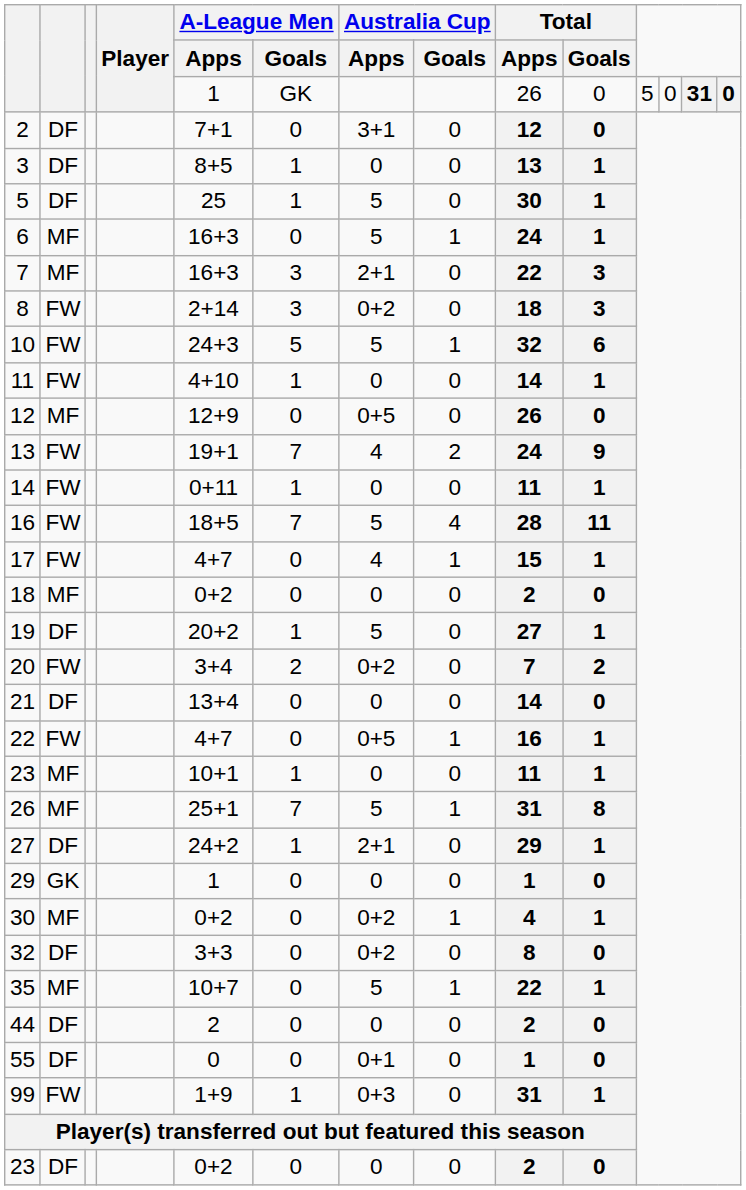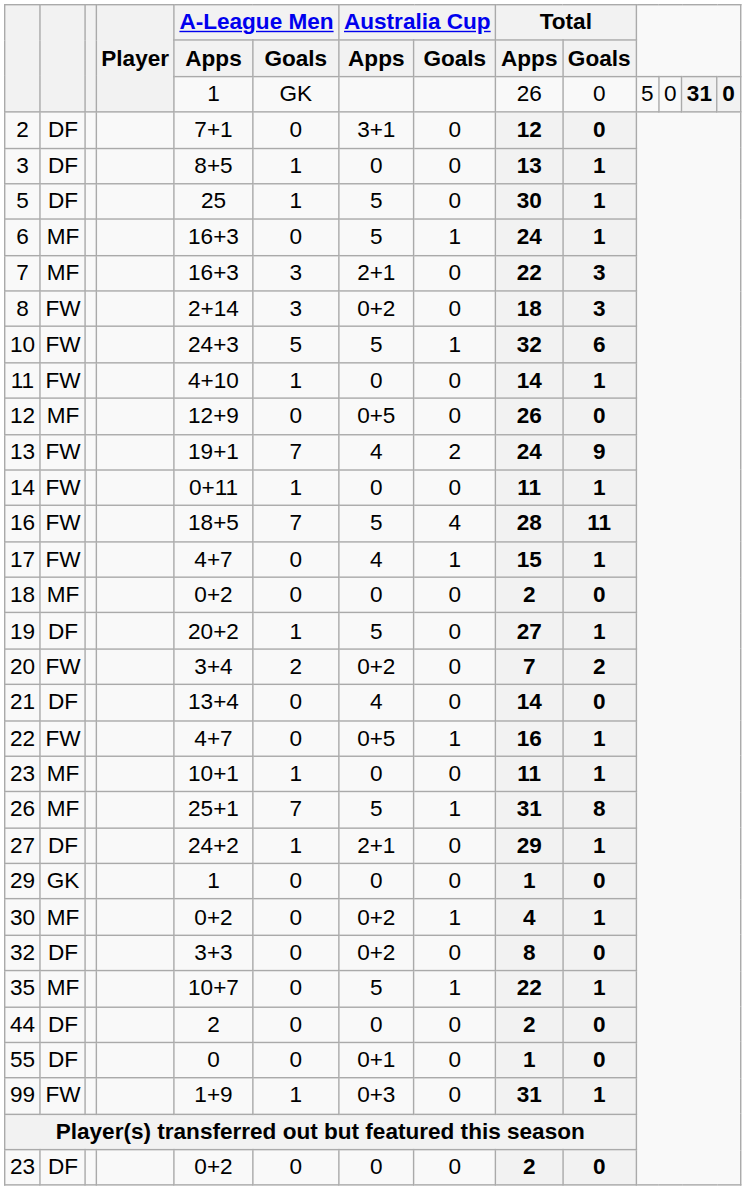21 | Australia Cup / Apps: 0 -> 4
